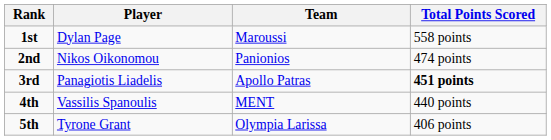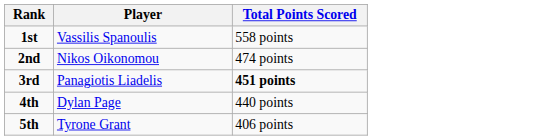- column: Team | Maroussi | Panionios | Apollo Patras | MENT | Olympia Larissa
1st | Player: Dylan Page -> Vassilis Spanoulis
4th | Player: Vassilis Spanoulis -> Dylan Page
